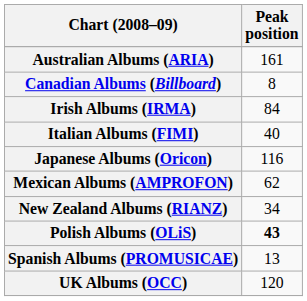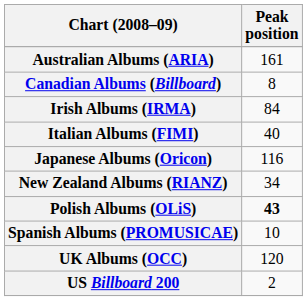- row: Mexican Albums (AMPROFON) | 62
Spanish Albums (PROMUSICAE) | Peak position: 13 -> 10
+ row: US Billboard 200 | 2
